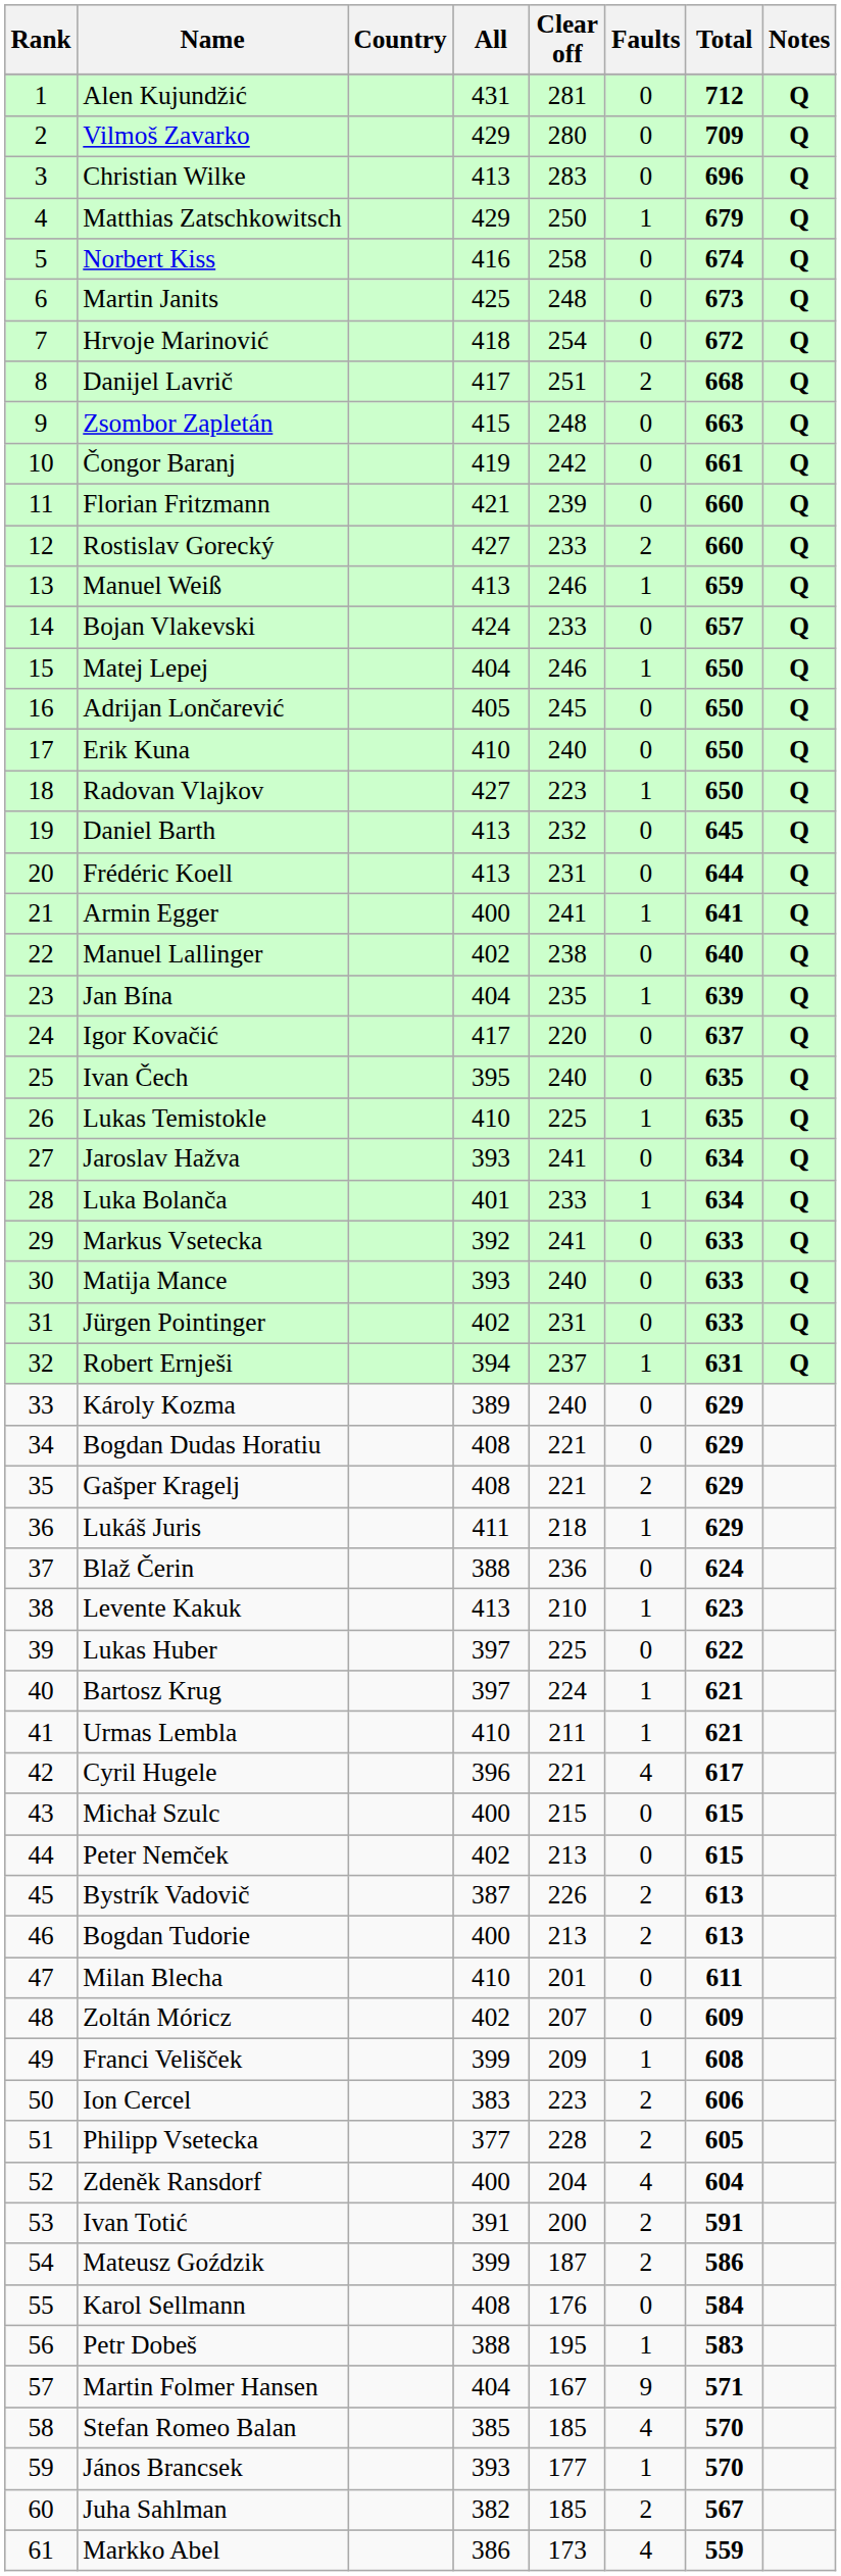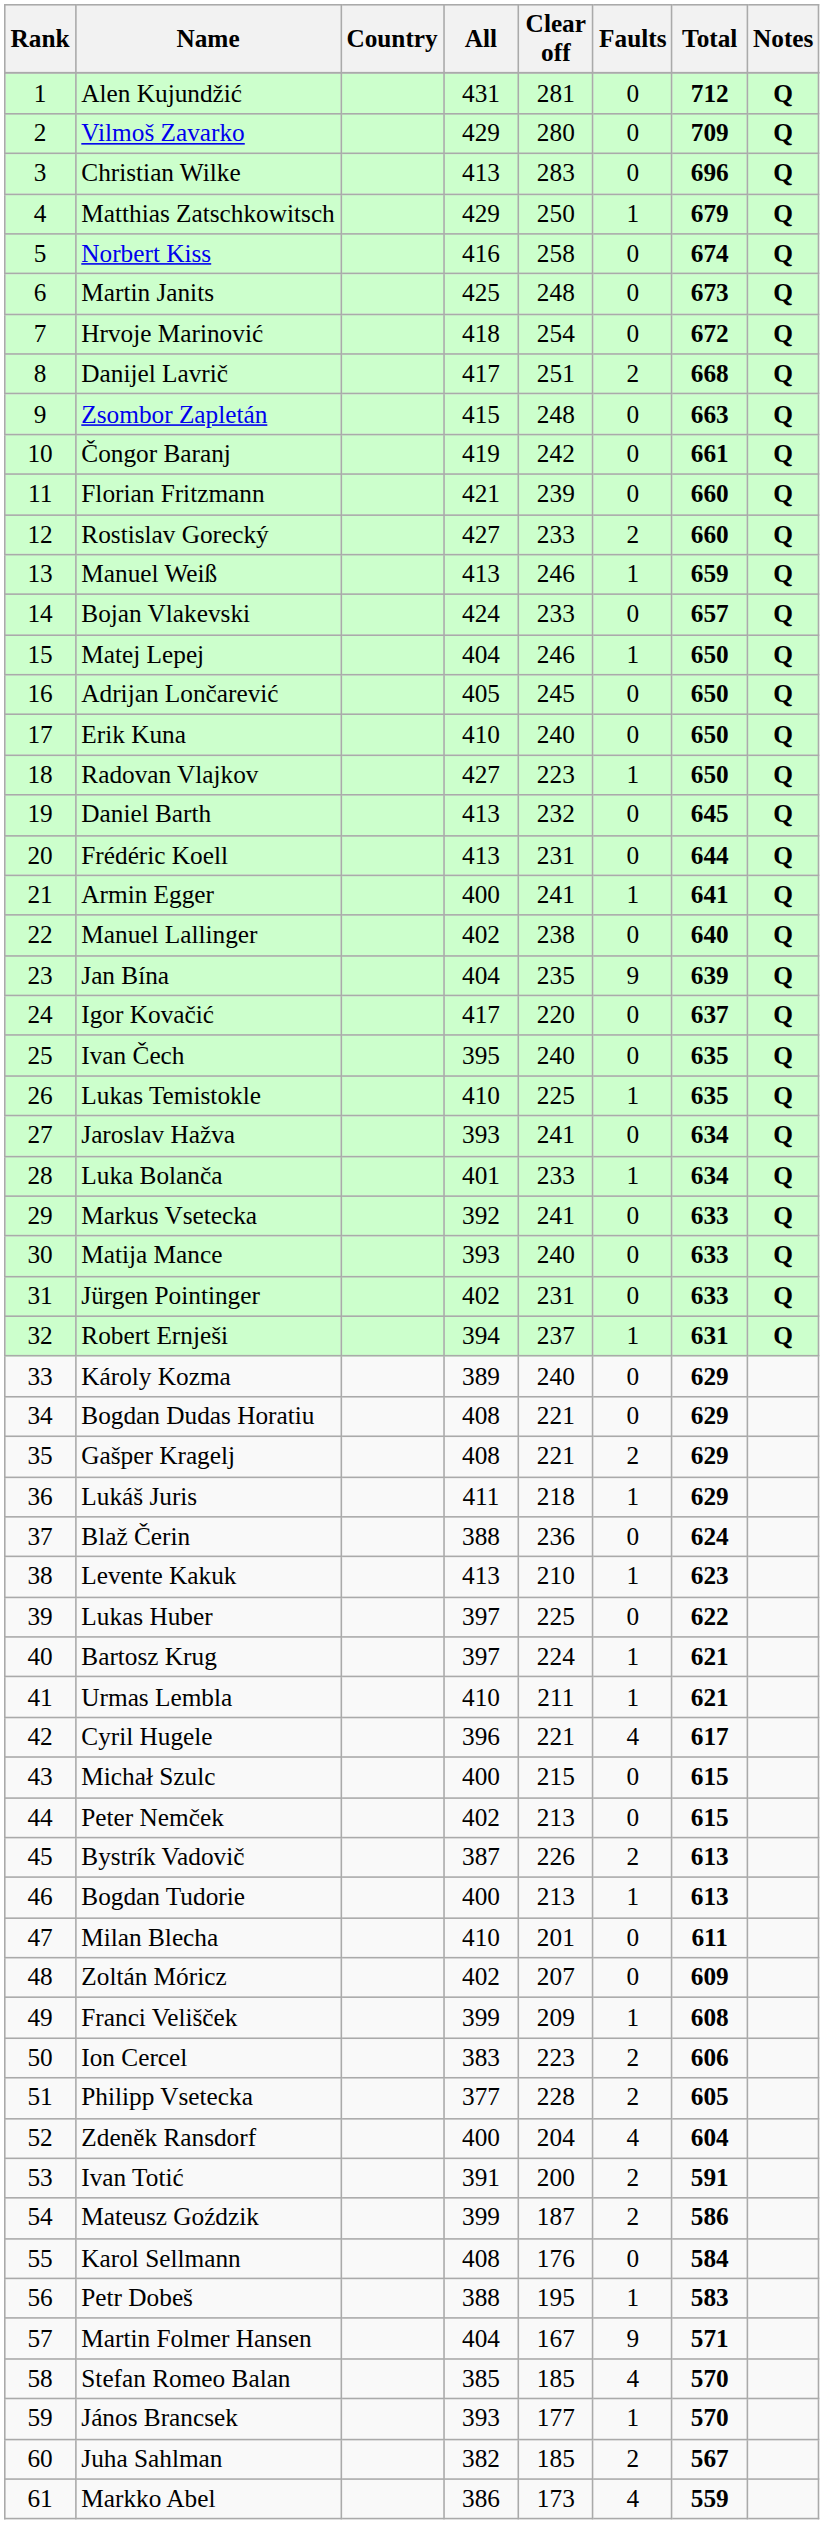Jan Bína | Faults: 1 -> 9
Bogdan Tudorie | Faults: 2 -> 1
